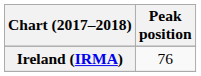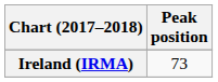Ireland (IRMA) | Peak position: 76 -> 73
